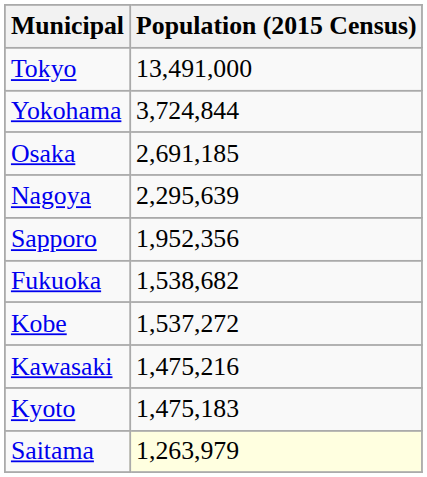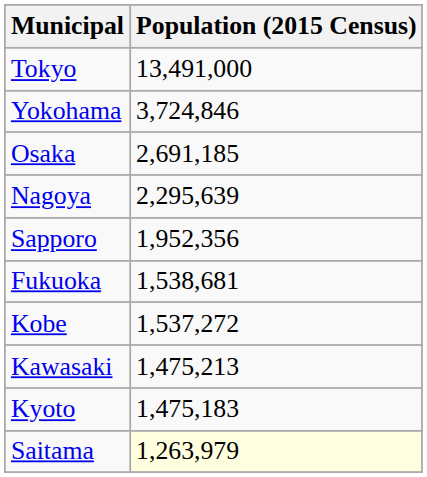Yokohama | Population (2015 Census): 3,724,844 -> 3,724,846
Fukuoka | Population (2015 Census): 1,538,682 -> 1,538,681
Kawasaki | Population (2015 Census): 1,475,216 -> 1,475,213
